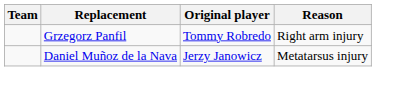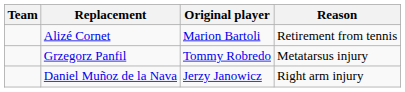+ row: Alizé Cornet | Marion Bartoli | Retirement from tennis
Grzegorz Panfil | Reason: Right arm injury -> Metatarsus injury
Daniel Muñoz de la Nava | Reason: Metatarsus injury -> Right arm injury
